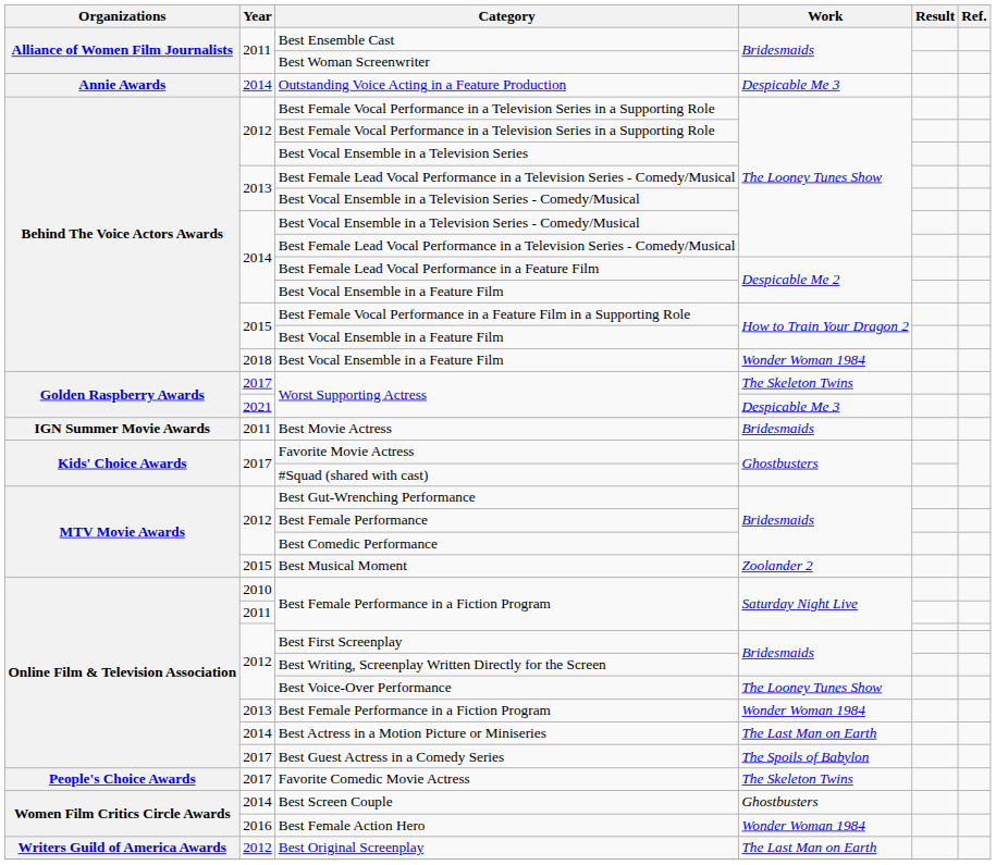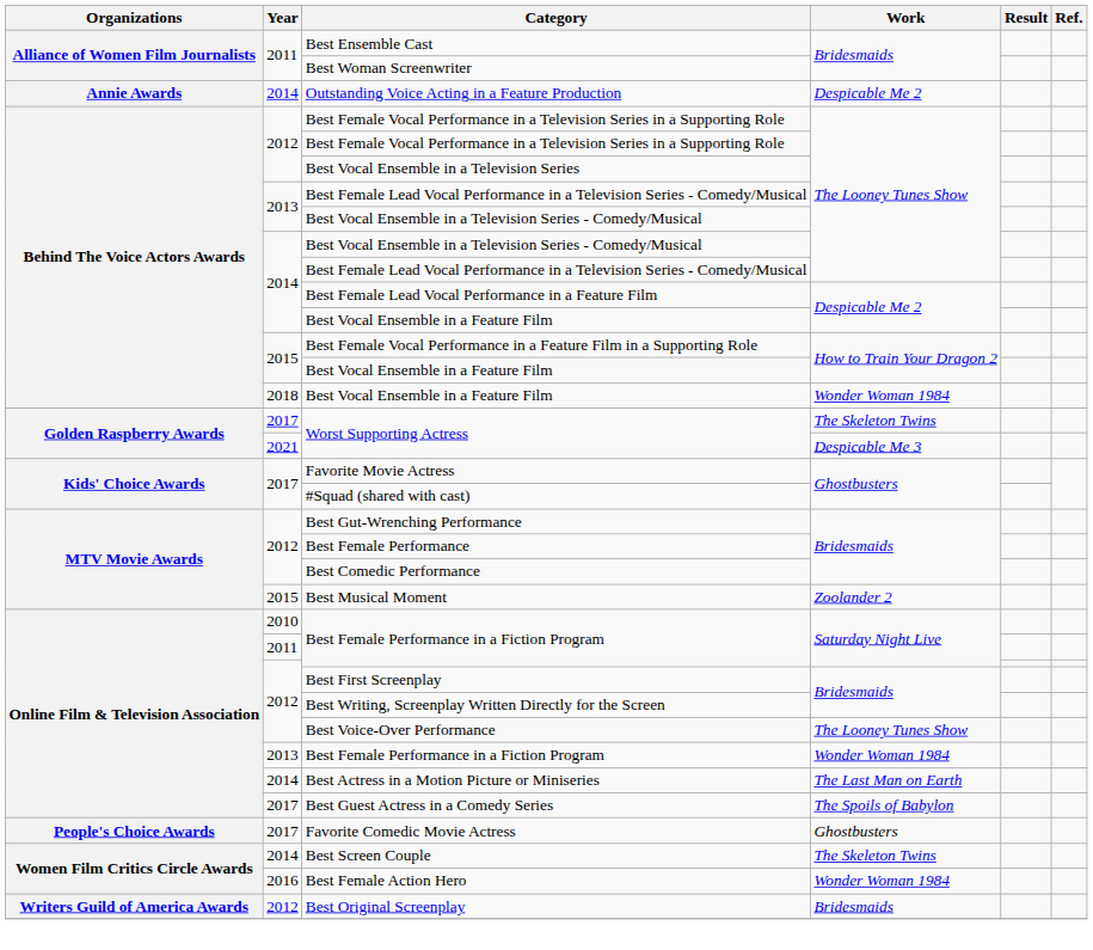Outstanding Voice Acting in a Feature Production | Work: Despicable Me 3 -> Despicable Me 2
- row: IGN Summer Movie Awards | 2011 | Best Movie Actress | Bridesmaids
Favorite Comedic Movie Actress | Work: The Skeleton Twins -> Ghostbusters
Best Screen Couple | Work: Ghostbusters -> The Skeleton Twins
Best Original Screenplay | Work: The Last Man on Earth -> Bridesmaids
